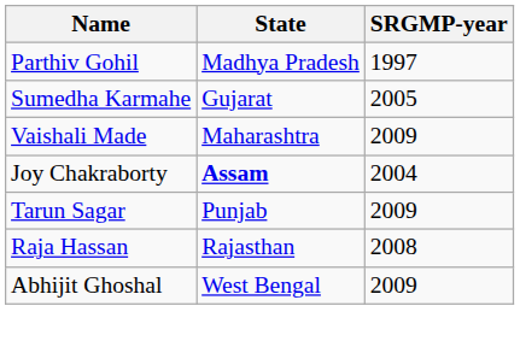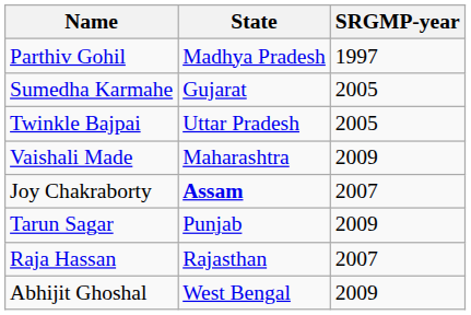+ row: Twinkle Bajpai | Uttar Pradesh | 2005
Joy Chakraborty | SRGMP-year: 2004 -> 2007
Raja Hassan | SRGMP-year: 2008 -> 2007
